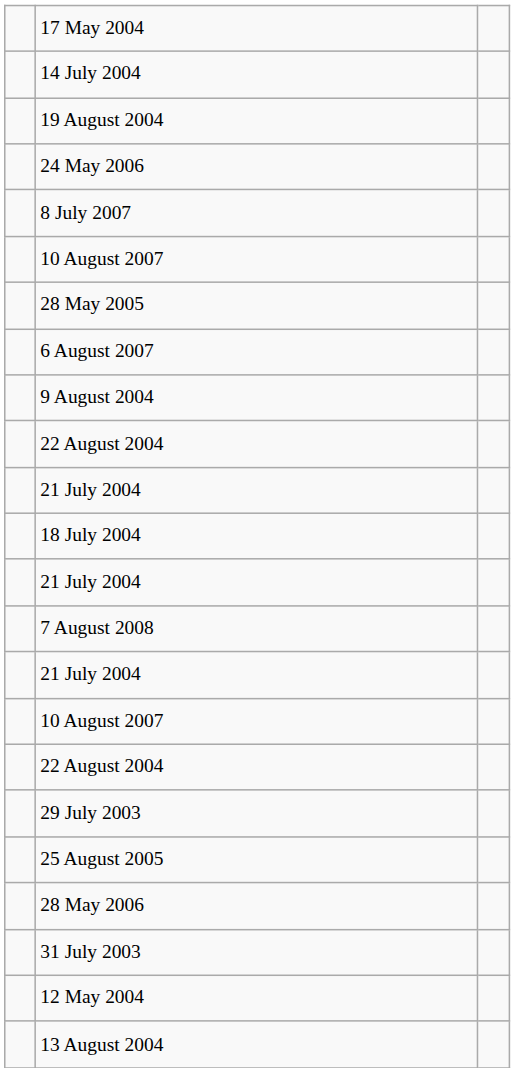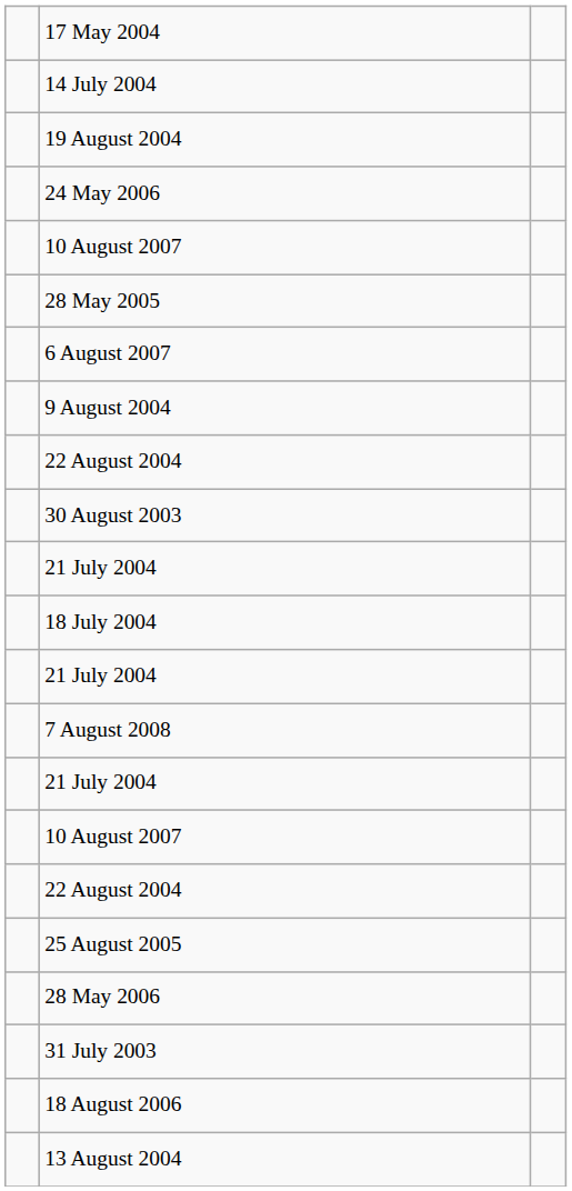- row: 8 July 2007
+ row: 30 August 2003
- row: 29 July 2003
- row: 12 May 2004
+ row: 18 August 2006
